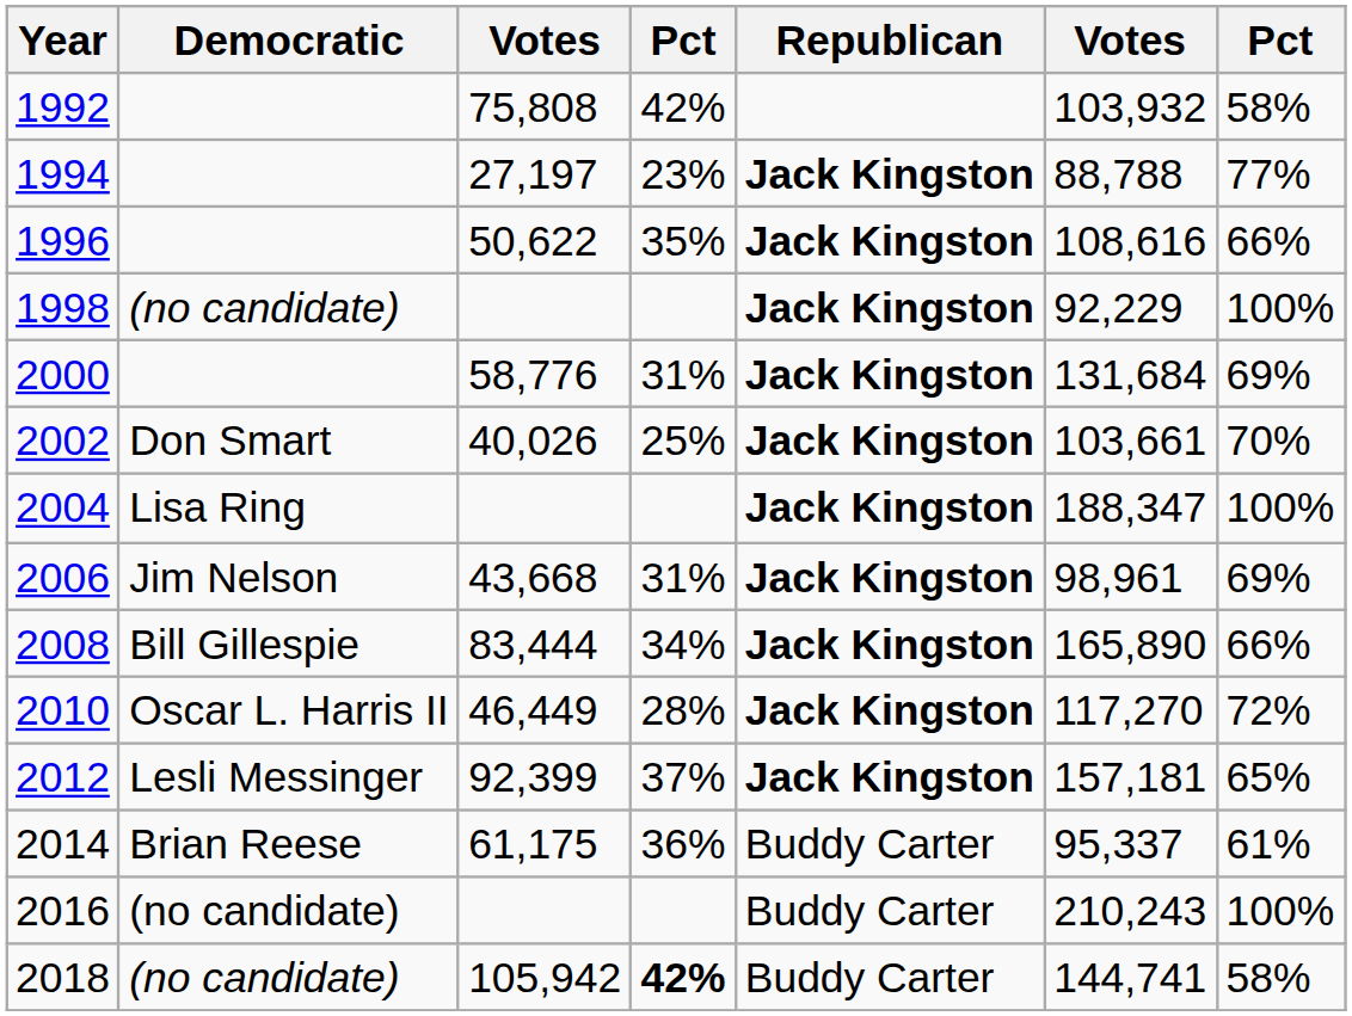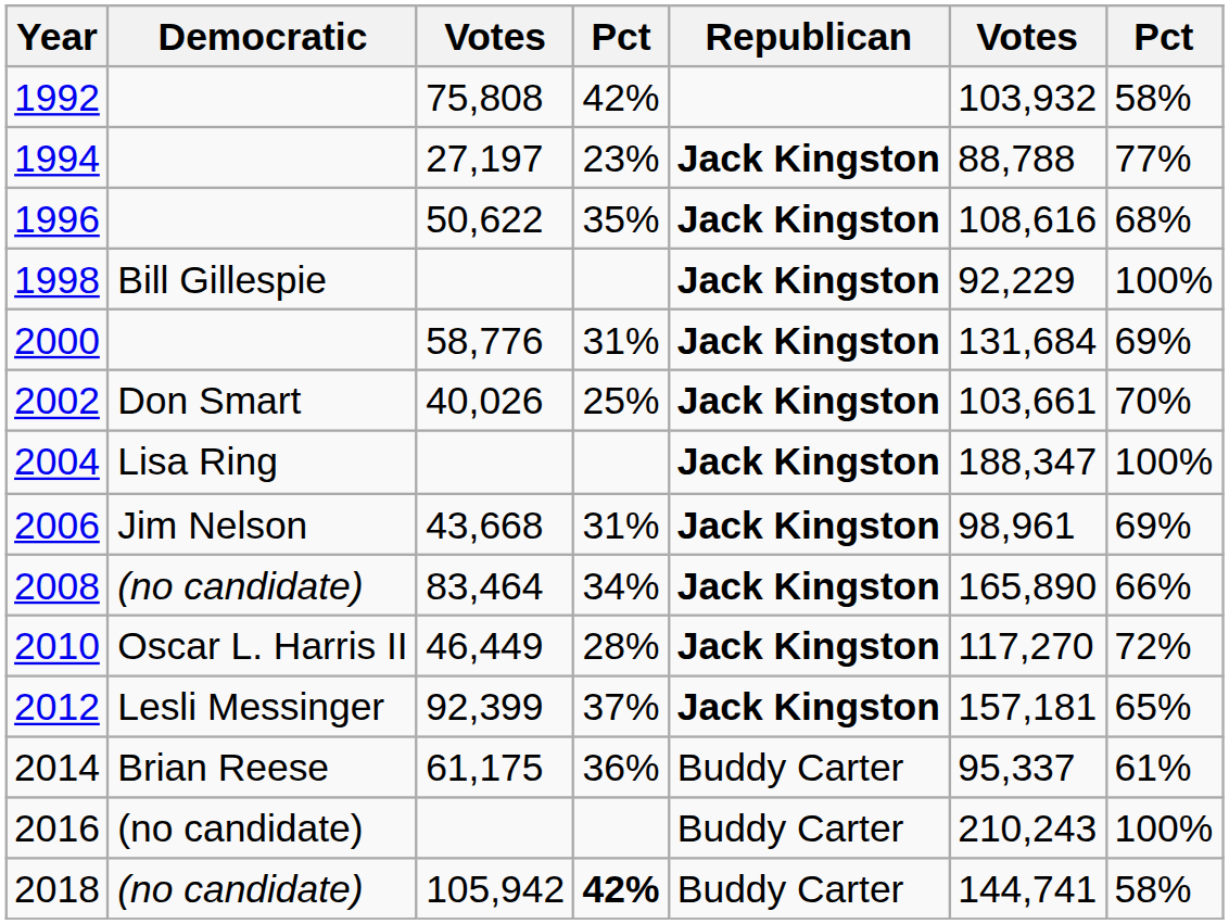1996 | column 7: 66% -> 68%
1998 | Democratic: (no candidate) -> Bill Gillespie
2008 | Democratic: Bill Gillespie -> (no candidate)
2008 | column 3: 83,444 -> 83,464
